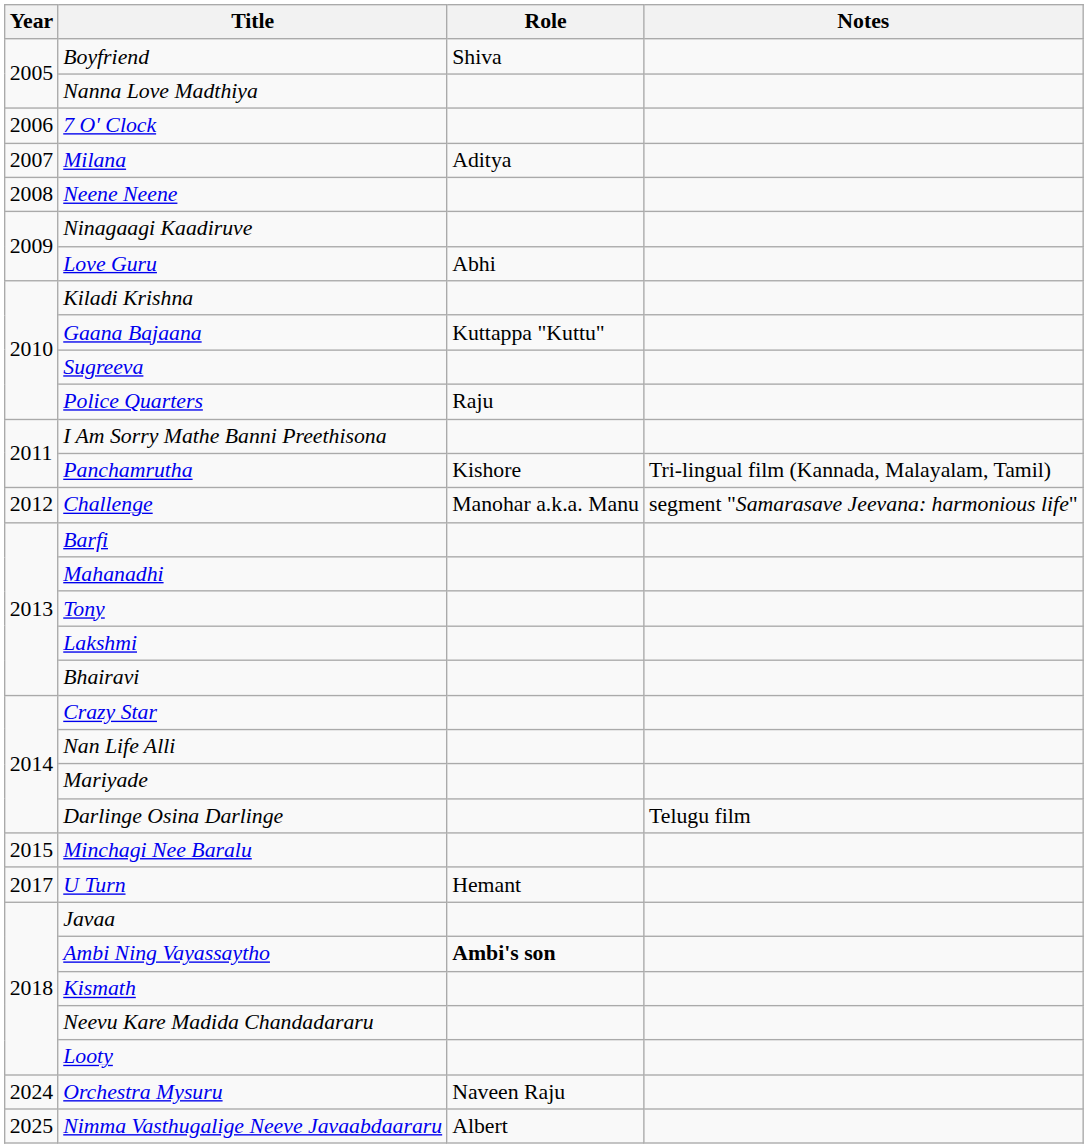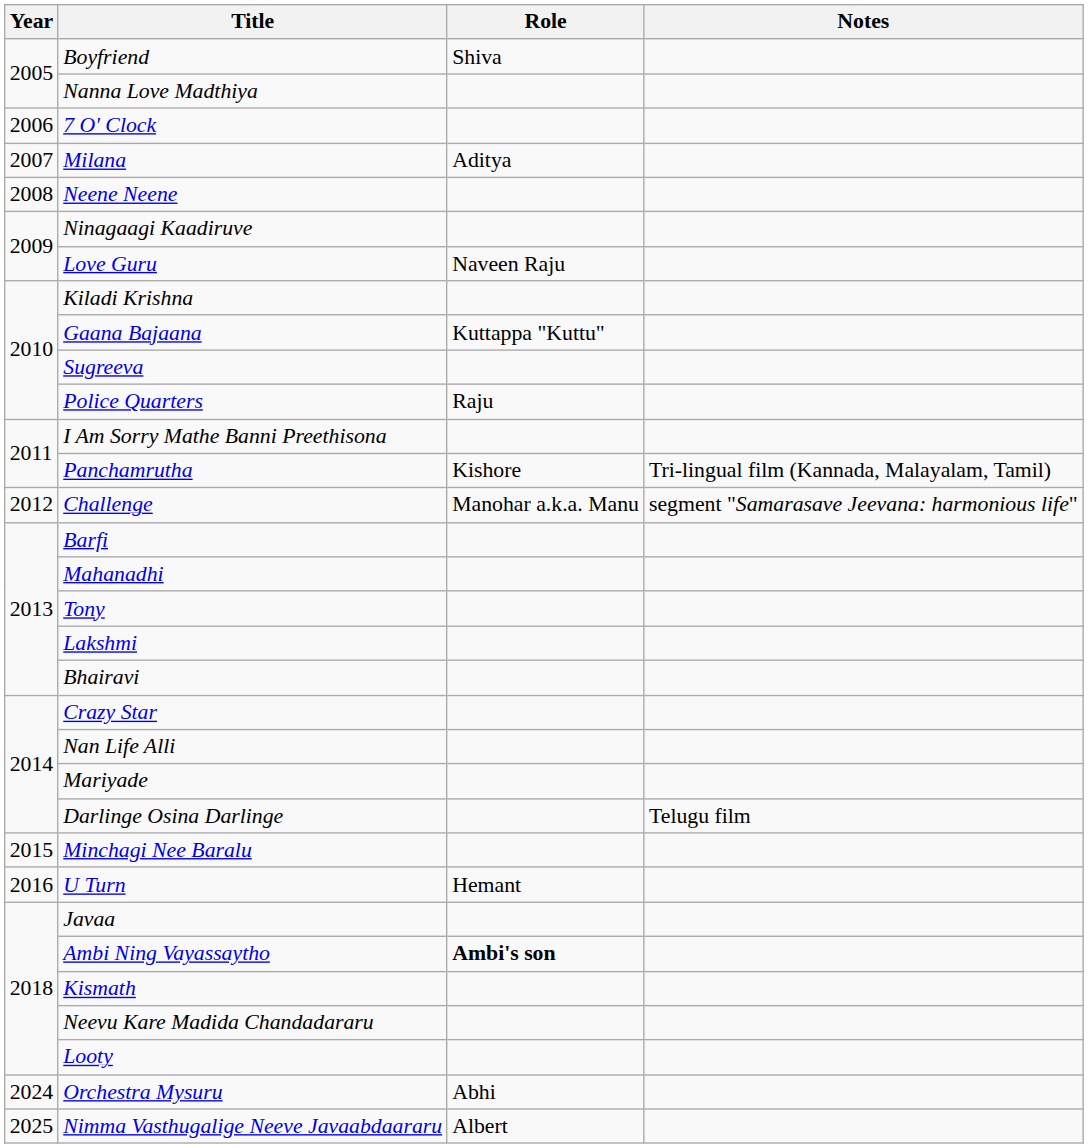Love Guru | Role: Abhi -> Naveen Raju
U Turn | Year: 2017 -> 2016
Orchestra Mysuru | Role: Naveen Raju -> Abhi
